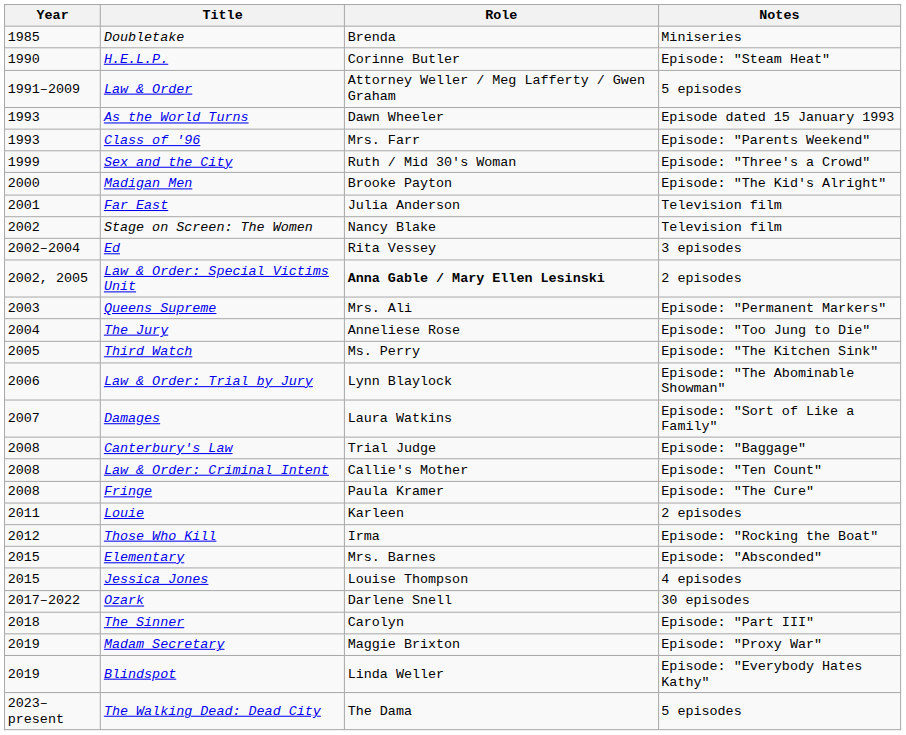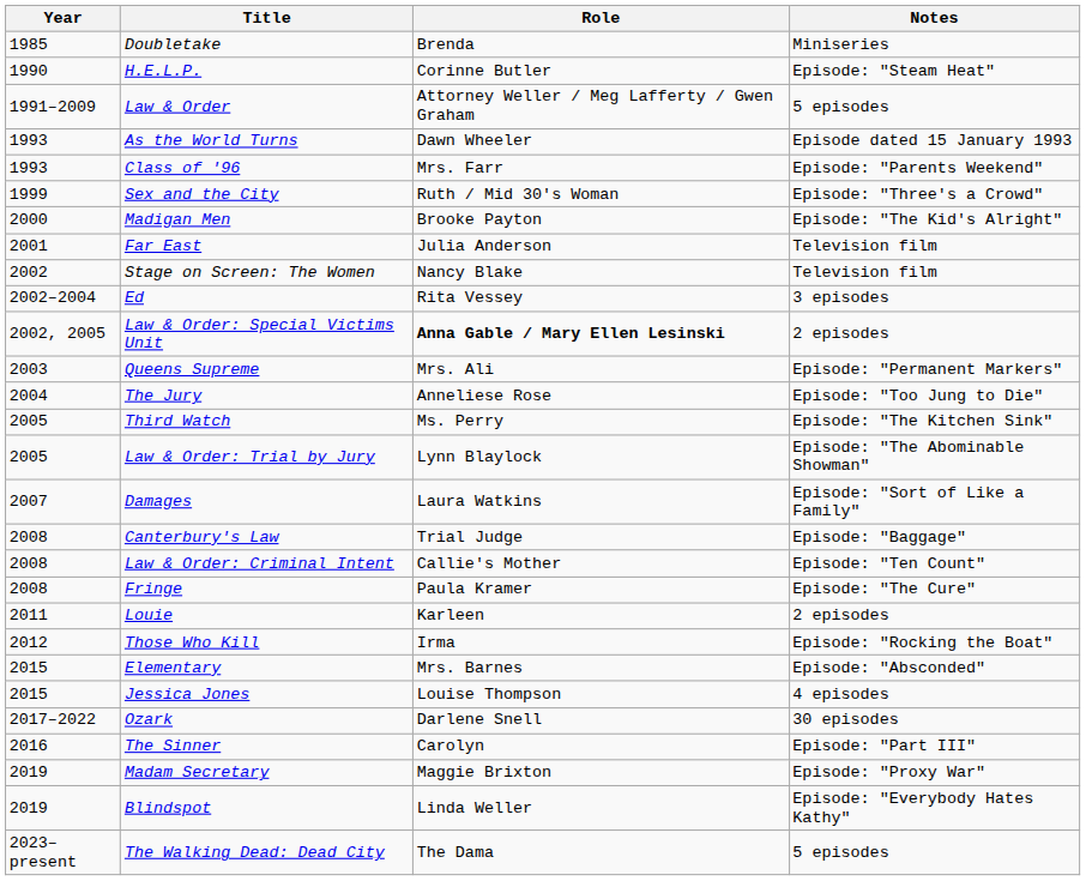Law & Order: Trial by Jury | Year: 2006 -> 2005
The Sinner | Year: 2018 -> 2016
